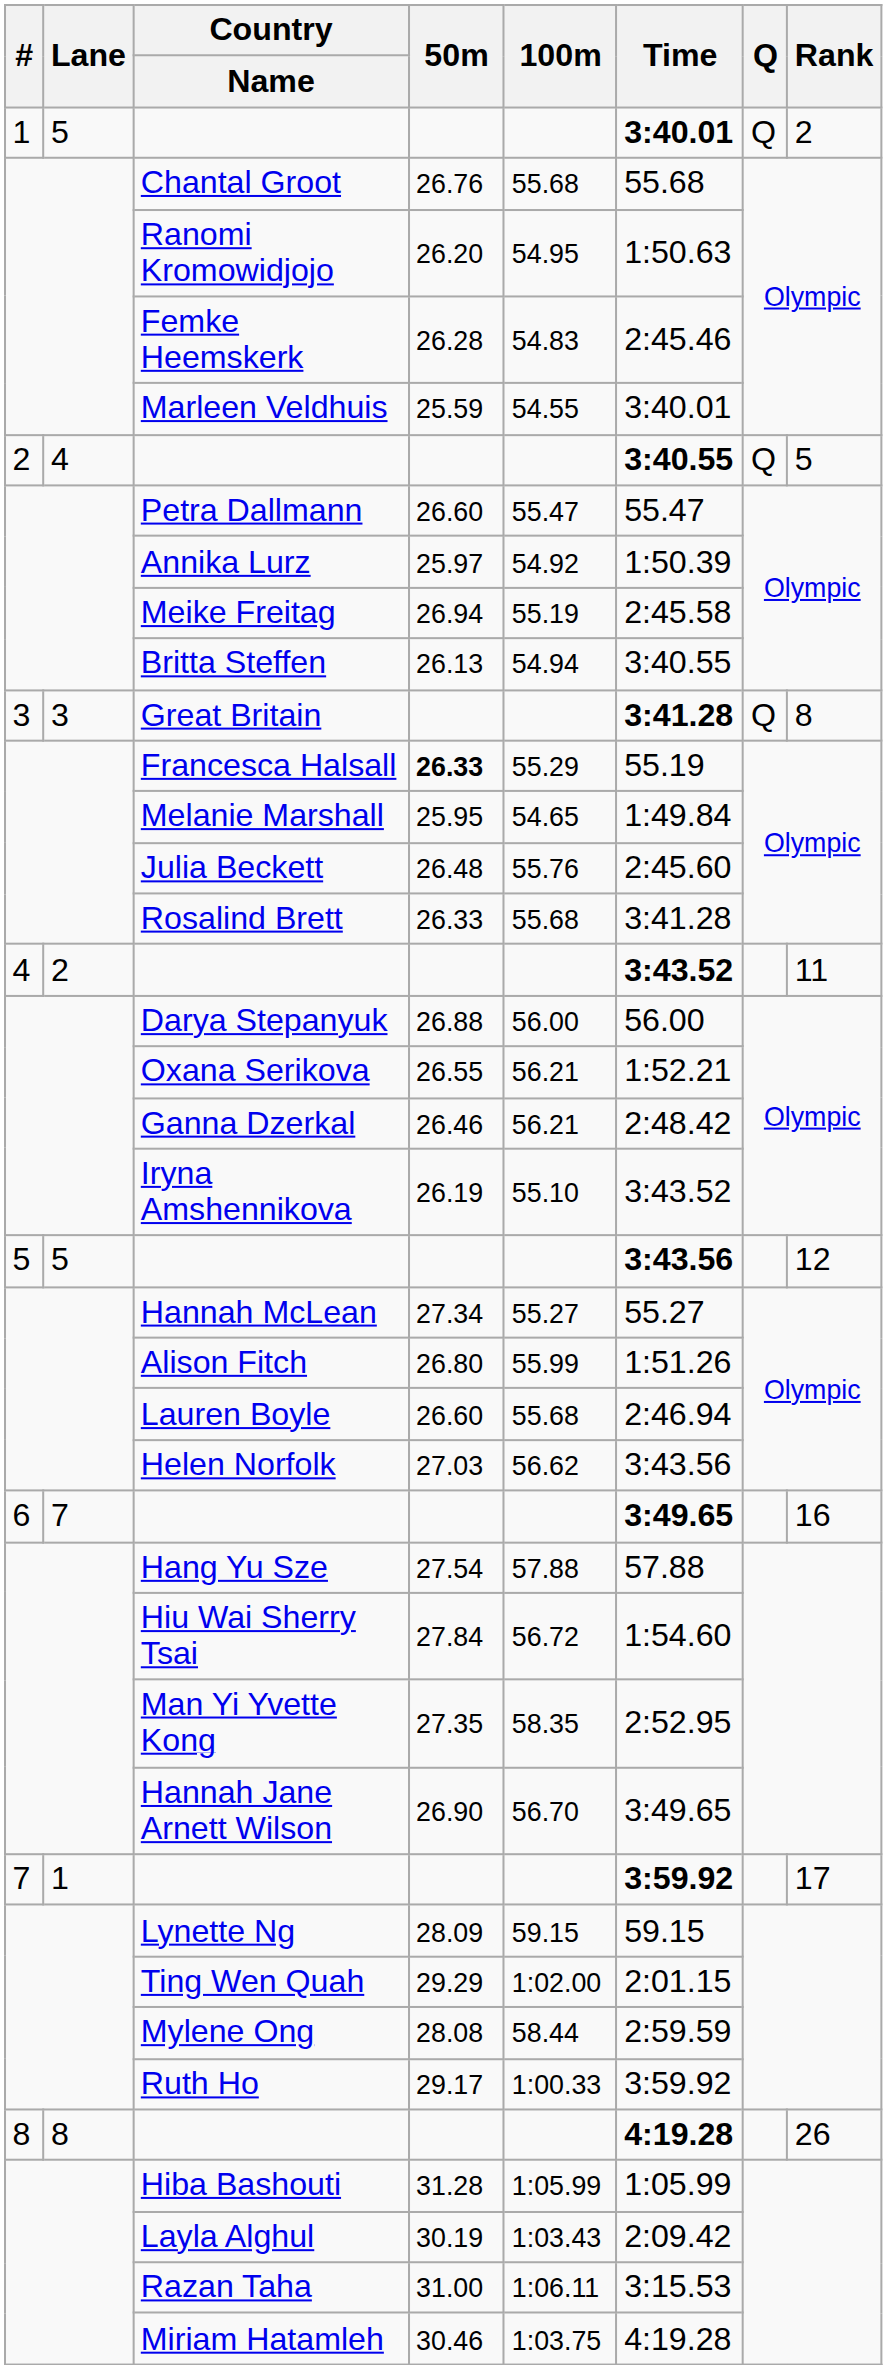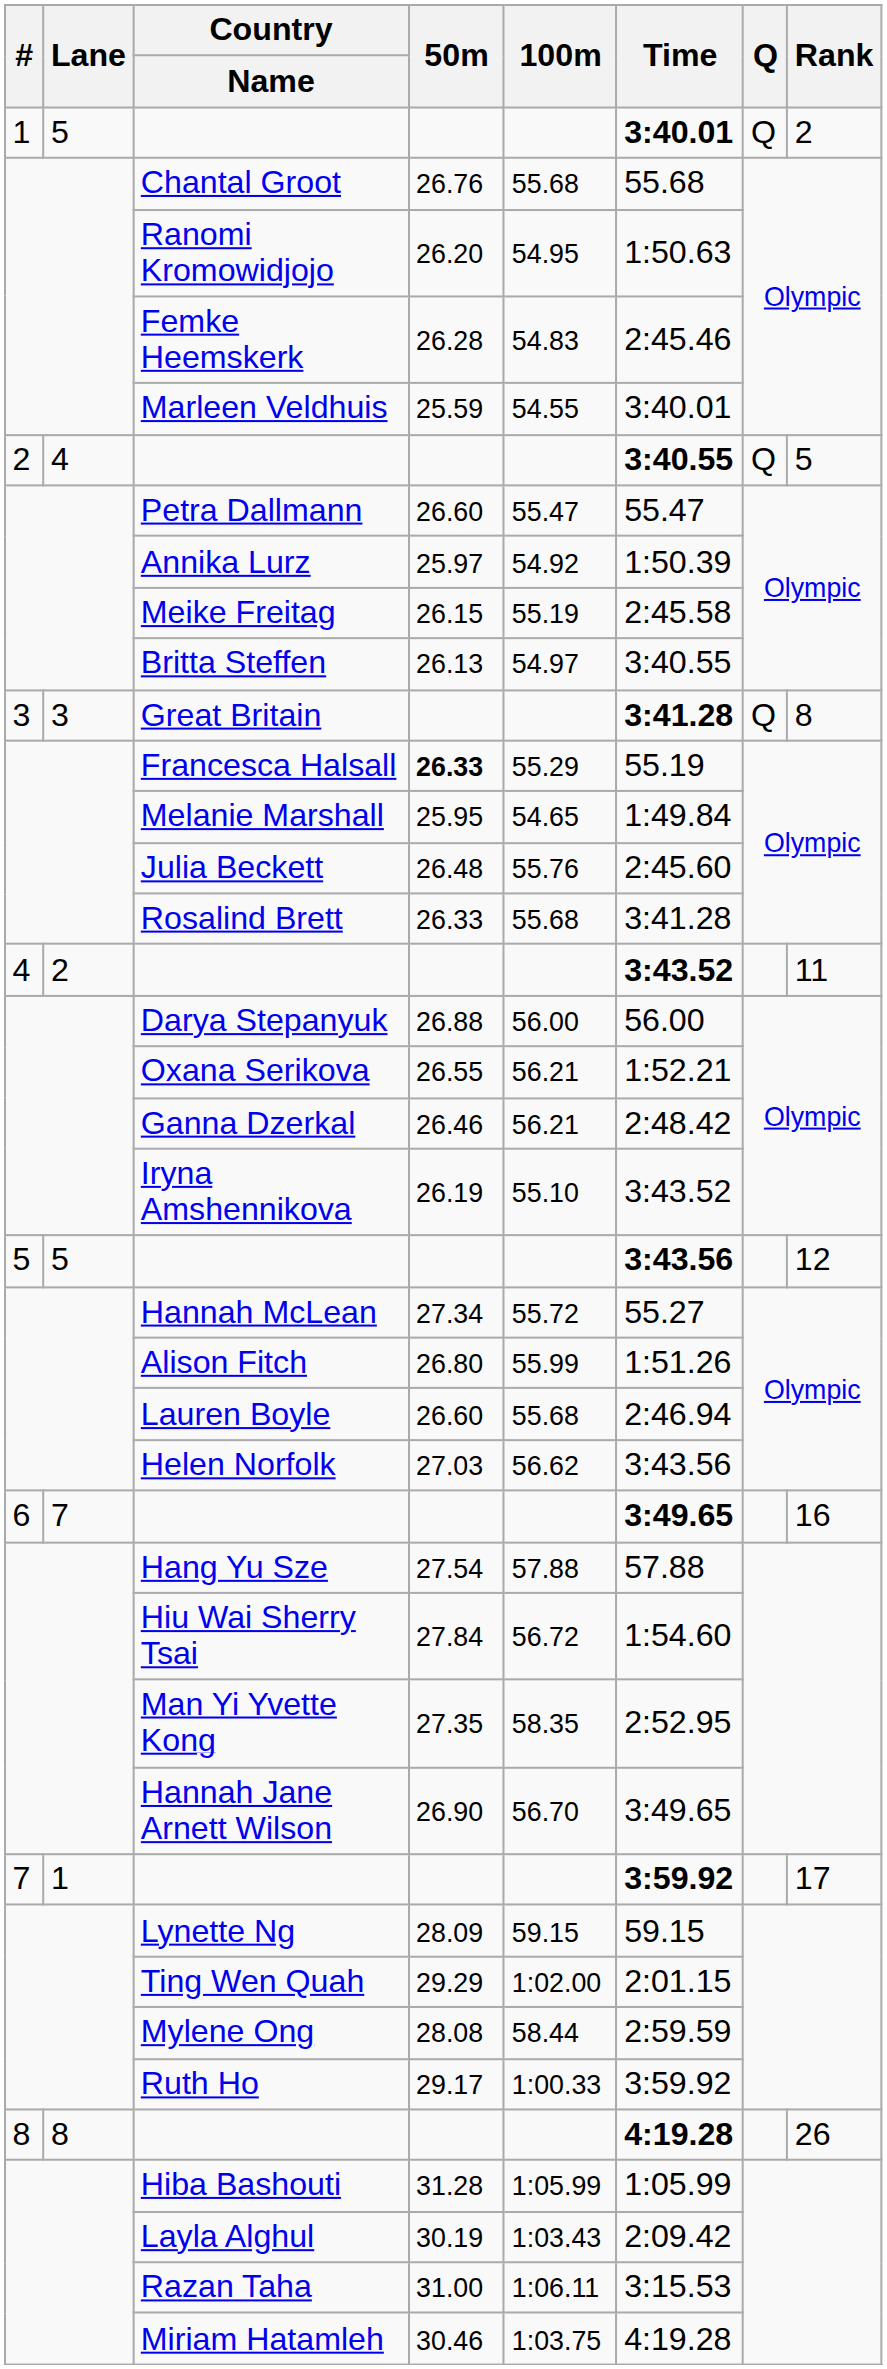Meike Freitag | 50m: 26.94 -> 26.15
Britta Steffen | 100m: 54.94 -> 54.97
Hannah McLean | 100m: 55.27 -> 55.72
